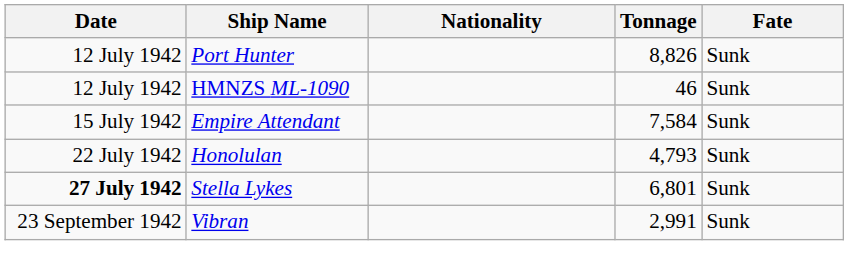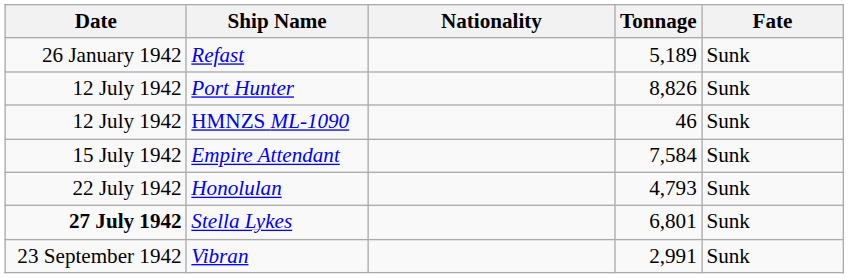+ row: 26 January 1942 | Refast | 5,189 | Sunk
